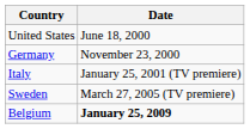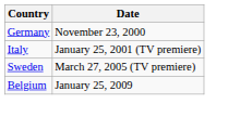- row: United States | June 18, 2000
Belgium | Date: bold -> normal
